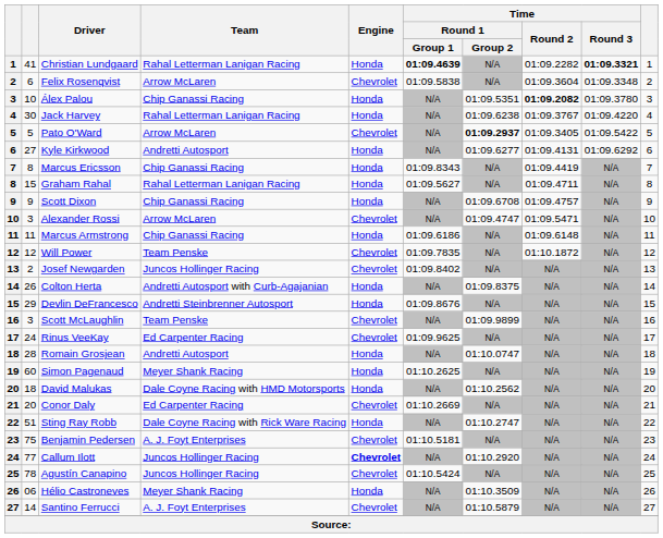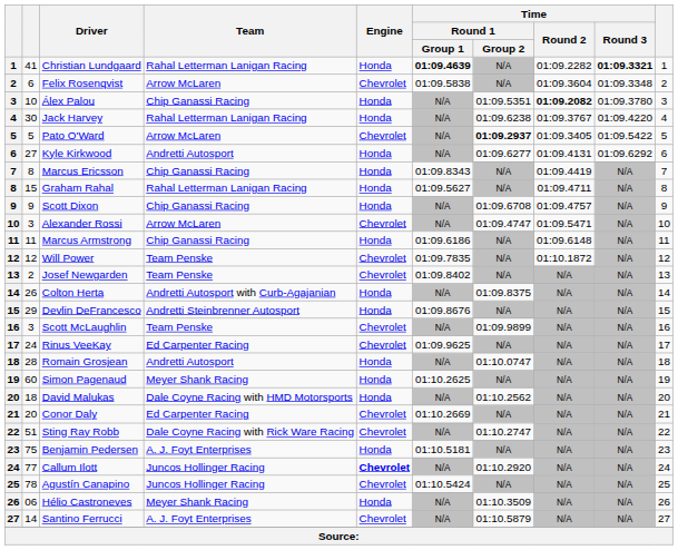Josef Newgarden | Team: Juncos Hollinger Racing -> Team Penske
Sting Ray Robb | Engine: Honda -> Chevrolet
Benjamin Pedersen | Engine: Chevrolet -> Honda
